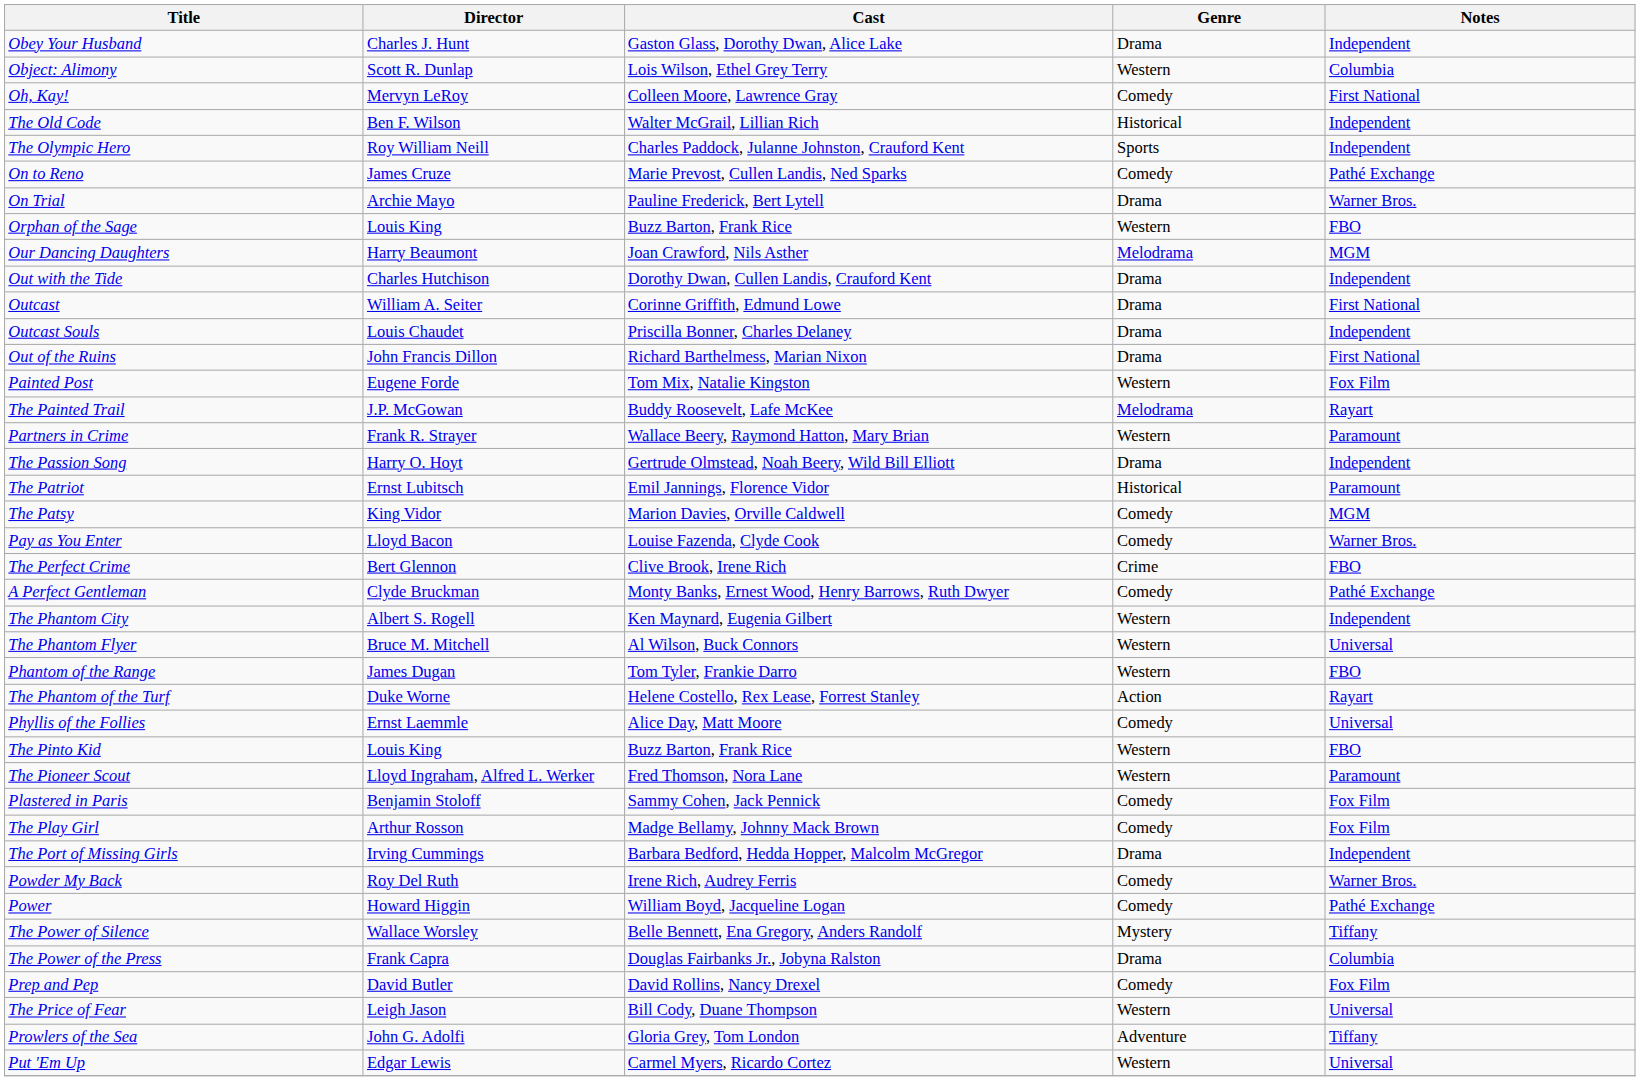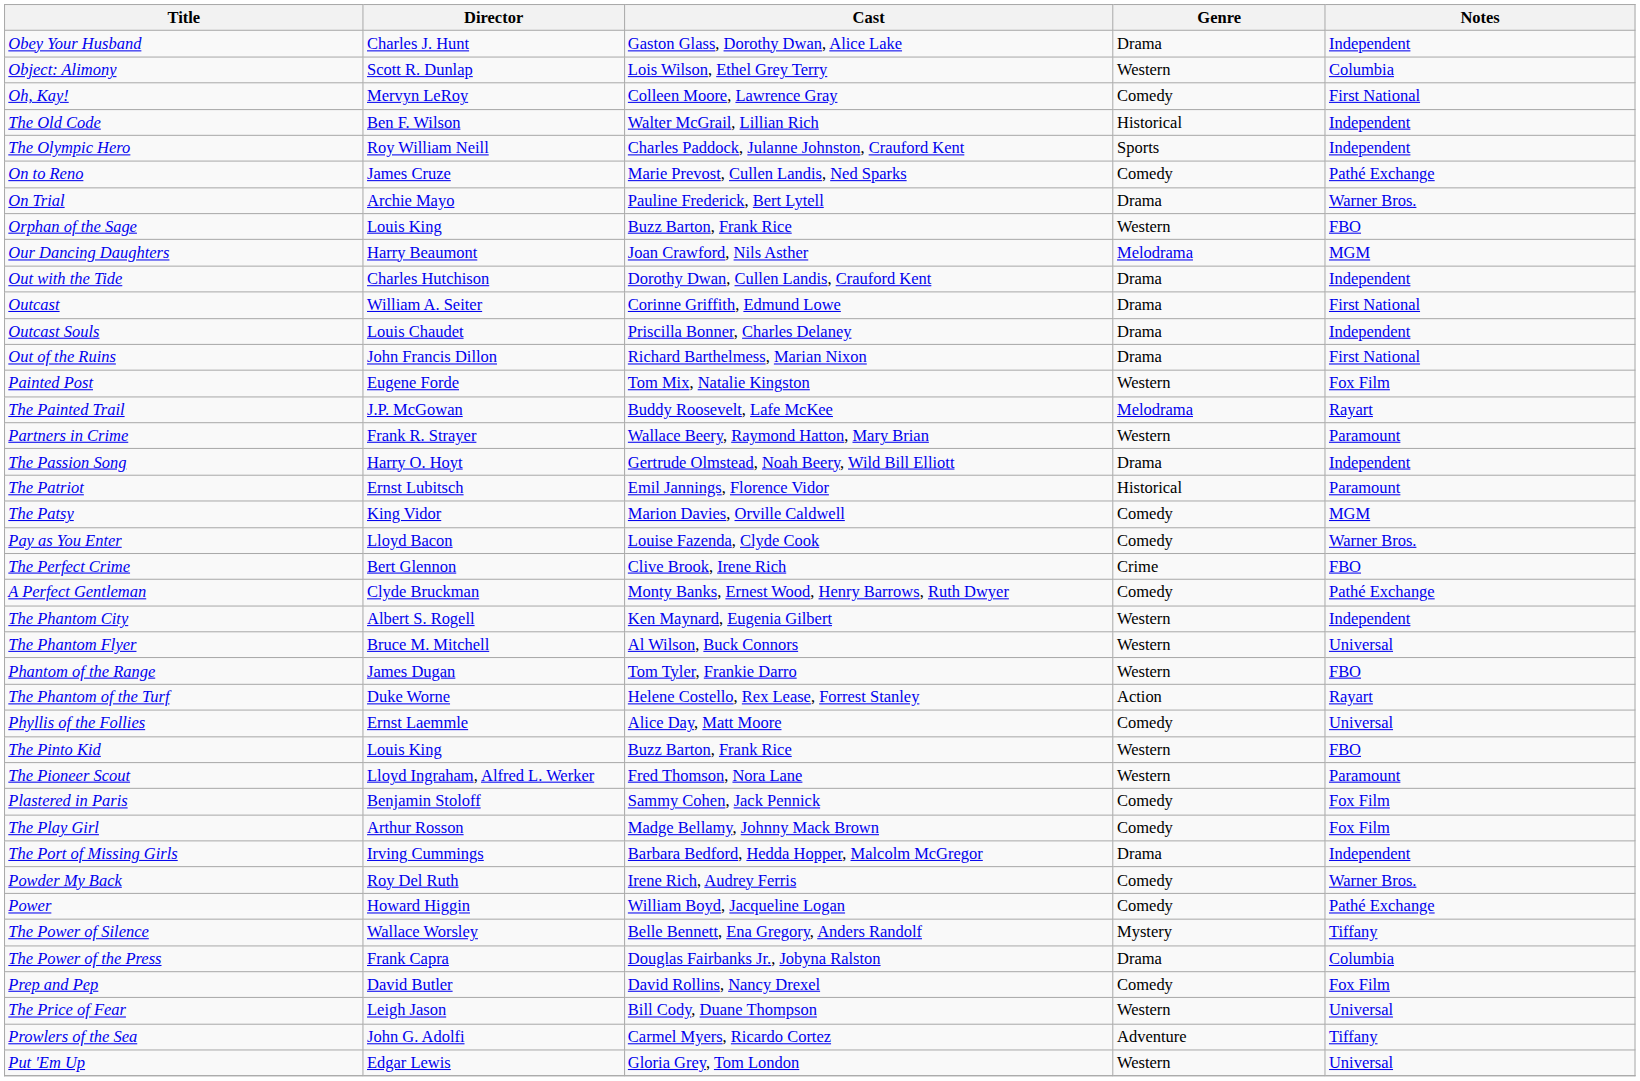Prowlers of the Sea | Cast: Gloria Grey, Tom London -> Carmel Myers, Ricardo Cortez
Put 'Em Up | Cast: Carmel Myers, Ricardo Cortez -> Gloria Grey, Tom London
